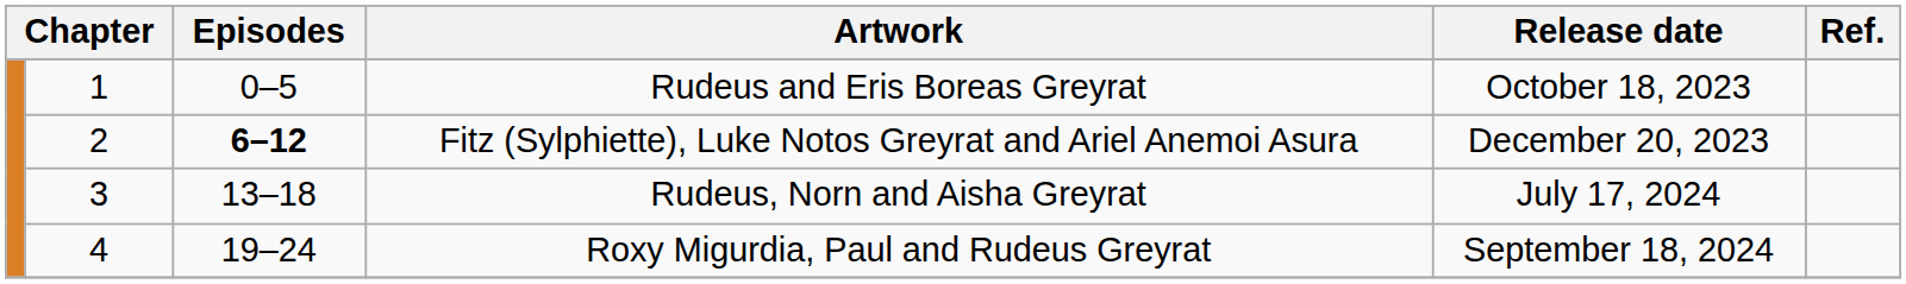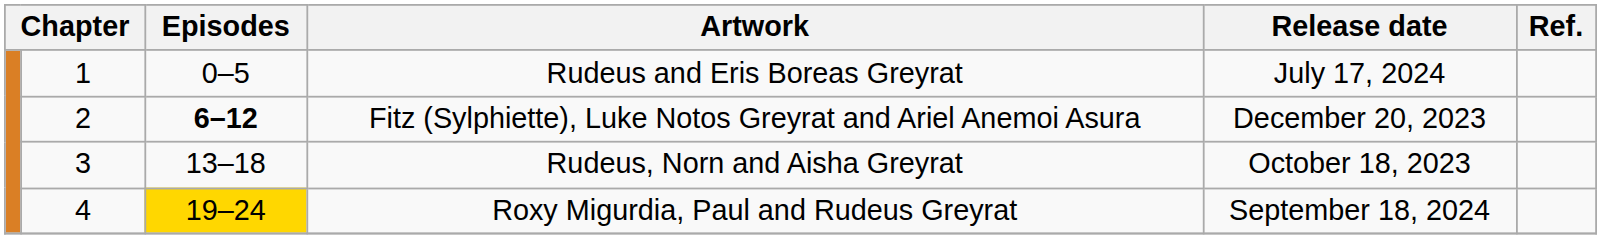Rudeus and Eris Boreas Greyrat | Release date: October 18, 2023 -> July 17, 2024
Rudeus, Norn and Aisha Greyrat | Release date: July 17, 2024 -> October 18, 2023
Roxy Migurdia, Paul and Rudeus Greyrat | Episodes: no background -> gold background
